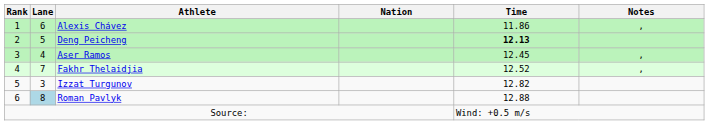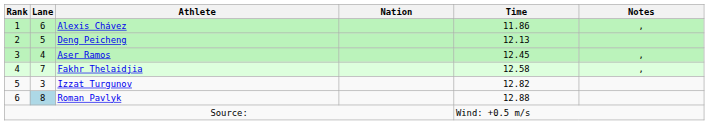Deng Peicheng | Time: bold -> normal
Fakhr Thelaidjia | Time: 12.52 -> 12.58
